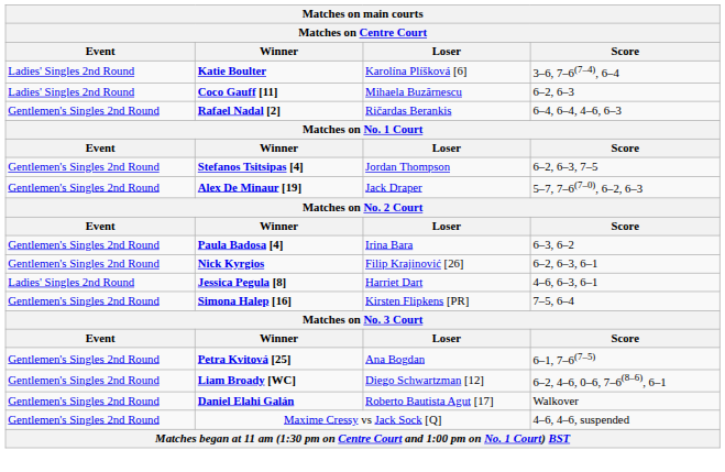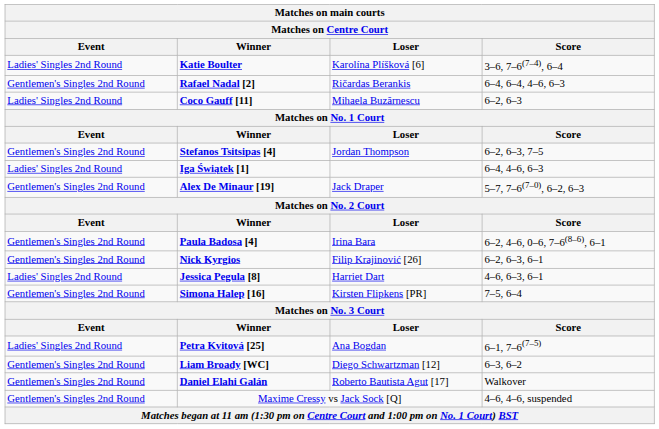rows swapped: Rafael Nadal [2] <-> Coco Gauff [11]
+ row: Ladies' Singles 2nd Round | Iga Świątek [1] | 6–4, 4–6, 6–3
Paula Badosa [4] | Score: 6–3, 6–2 -> 6–2, 4–6, 0–6, 7–6(8–6), 6–1
Petra Kvitová [25] | Event: Gentlemen's Singles 2nd Round -> Ladies' Singles 2nd Round
Liam Broady [WC] | Score: 6–2, 4–6, 0–6, 7–6(8–6), 6–1 -> 6–3, 6–2
